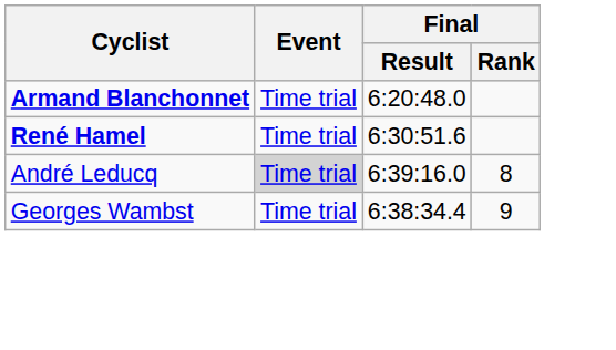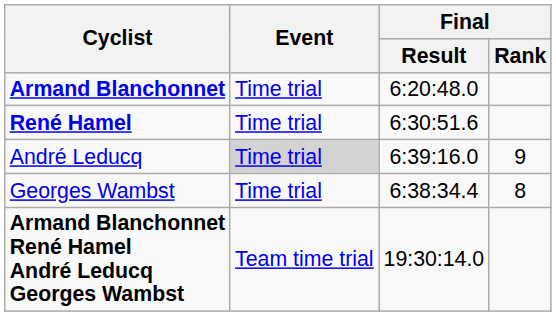André Leducq | Final / Rank: 8 -> 9
Georges Wambst | Final / Rank: 9 -> 8
+ row: Armand Blanchonnet René Hamel André Leducq Georges Wambst | Team time trial | 19:30:14.0
